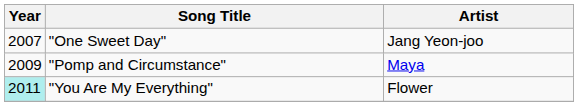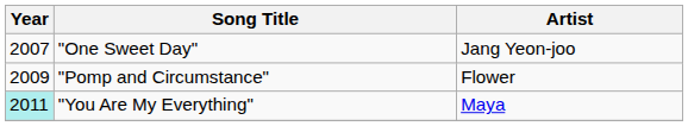"Pomp and Circumstance" | Artist: Maya -> Flower
"You Are My Everything" | Artist: Flower -> Maya
